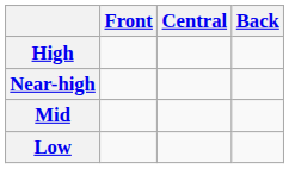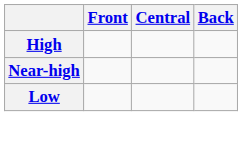- row: Mid
